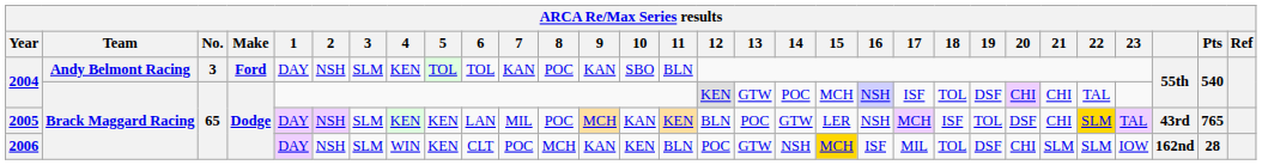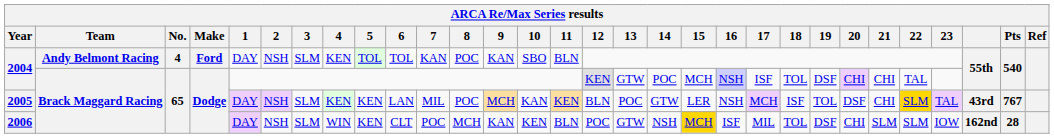2004 / Andy Belmont Racing | No.: 3 -> 4
2005 | Pts: 765 -> 767
